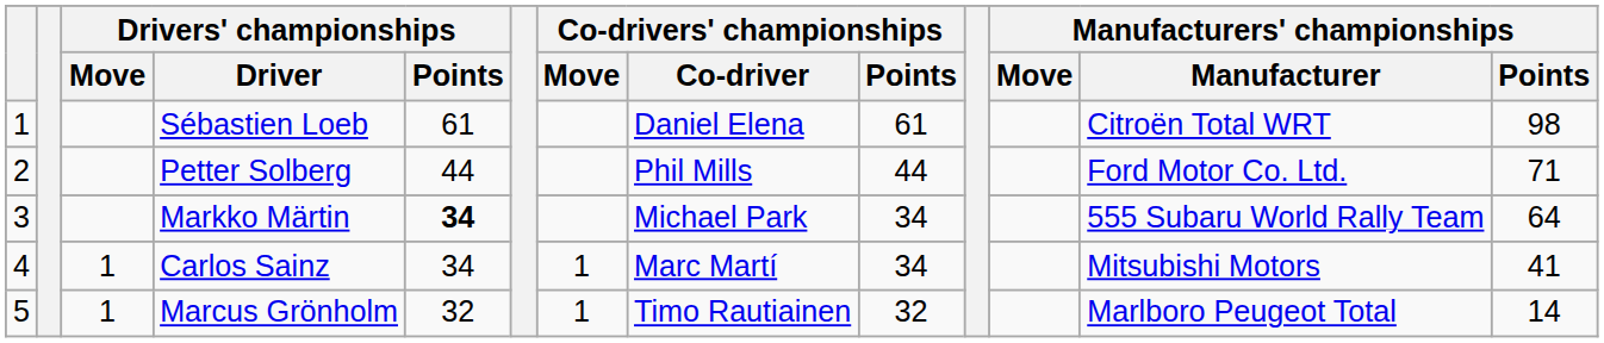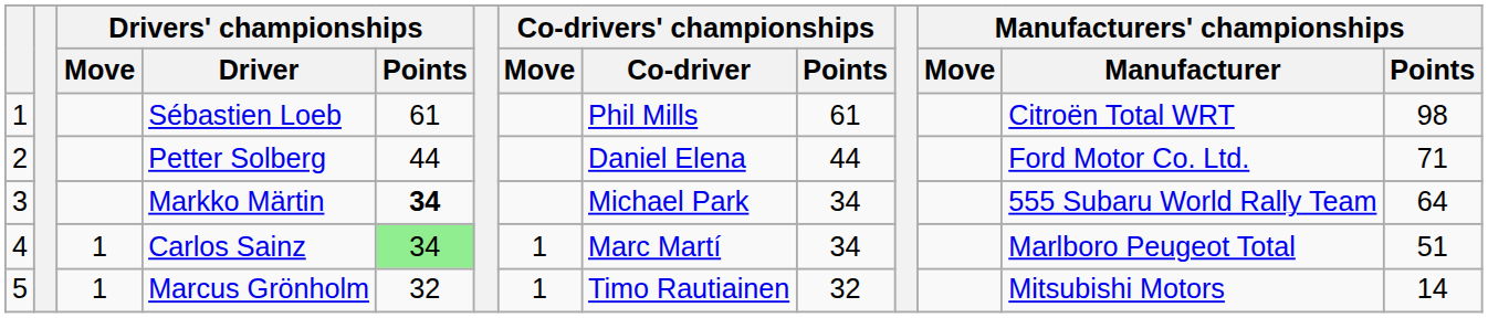Sébastien Loeb | Co-drivers' championships / Co-driver: Daniel Elena -> Phil Mills
Petter Solberg | Co-drivers' championships / Co-driver: Phil Mills -> Daniel Elena
Carlos Sainz | Drivers' championships / Points: no background -> lightgreen background
Carlos Sainz | Manufacturers' championships / Manufacturer: Mitsubishi Motors -> Marlboro Peugeot Total
Carlos Sainz | Manufacturers' championships / Points: 41 -> 51
Marcus Grönholm | Manufacturers' championships / Manufacturer: Marlboro Peugeot Total -> Mitsubishi Motors
